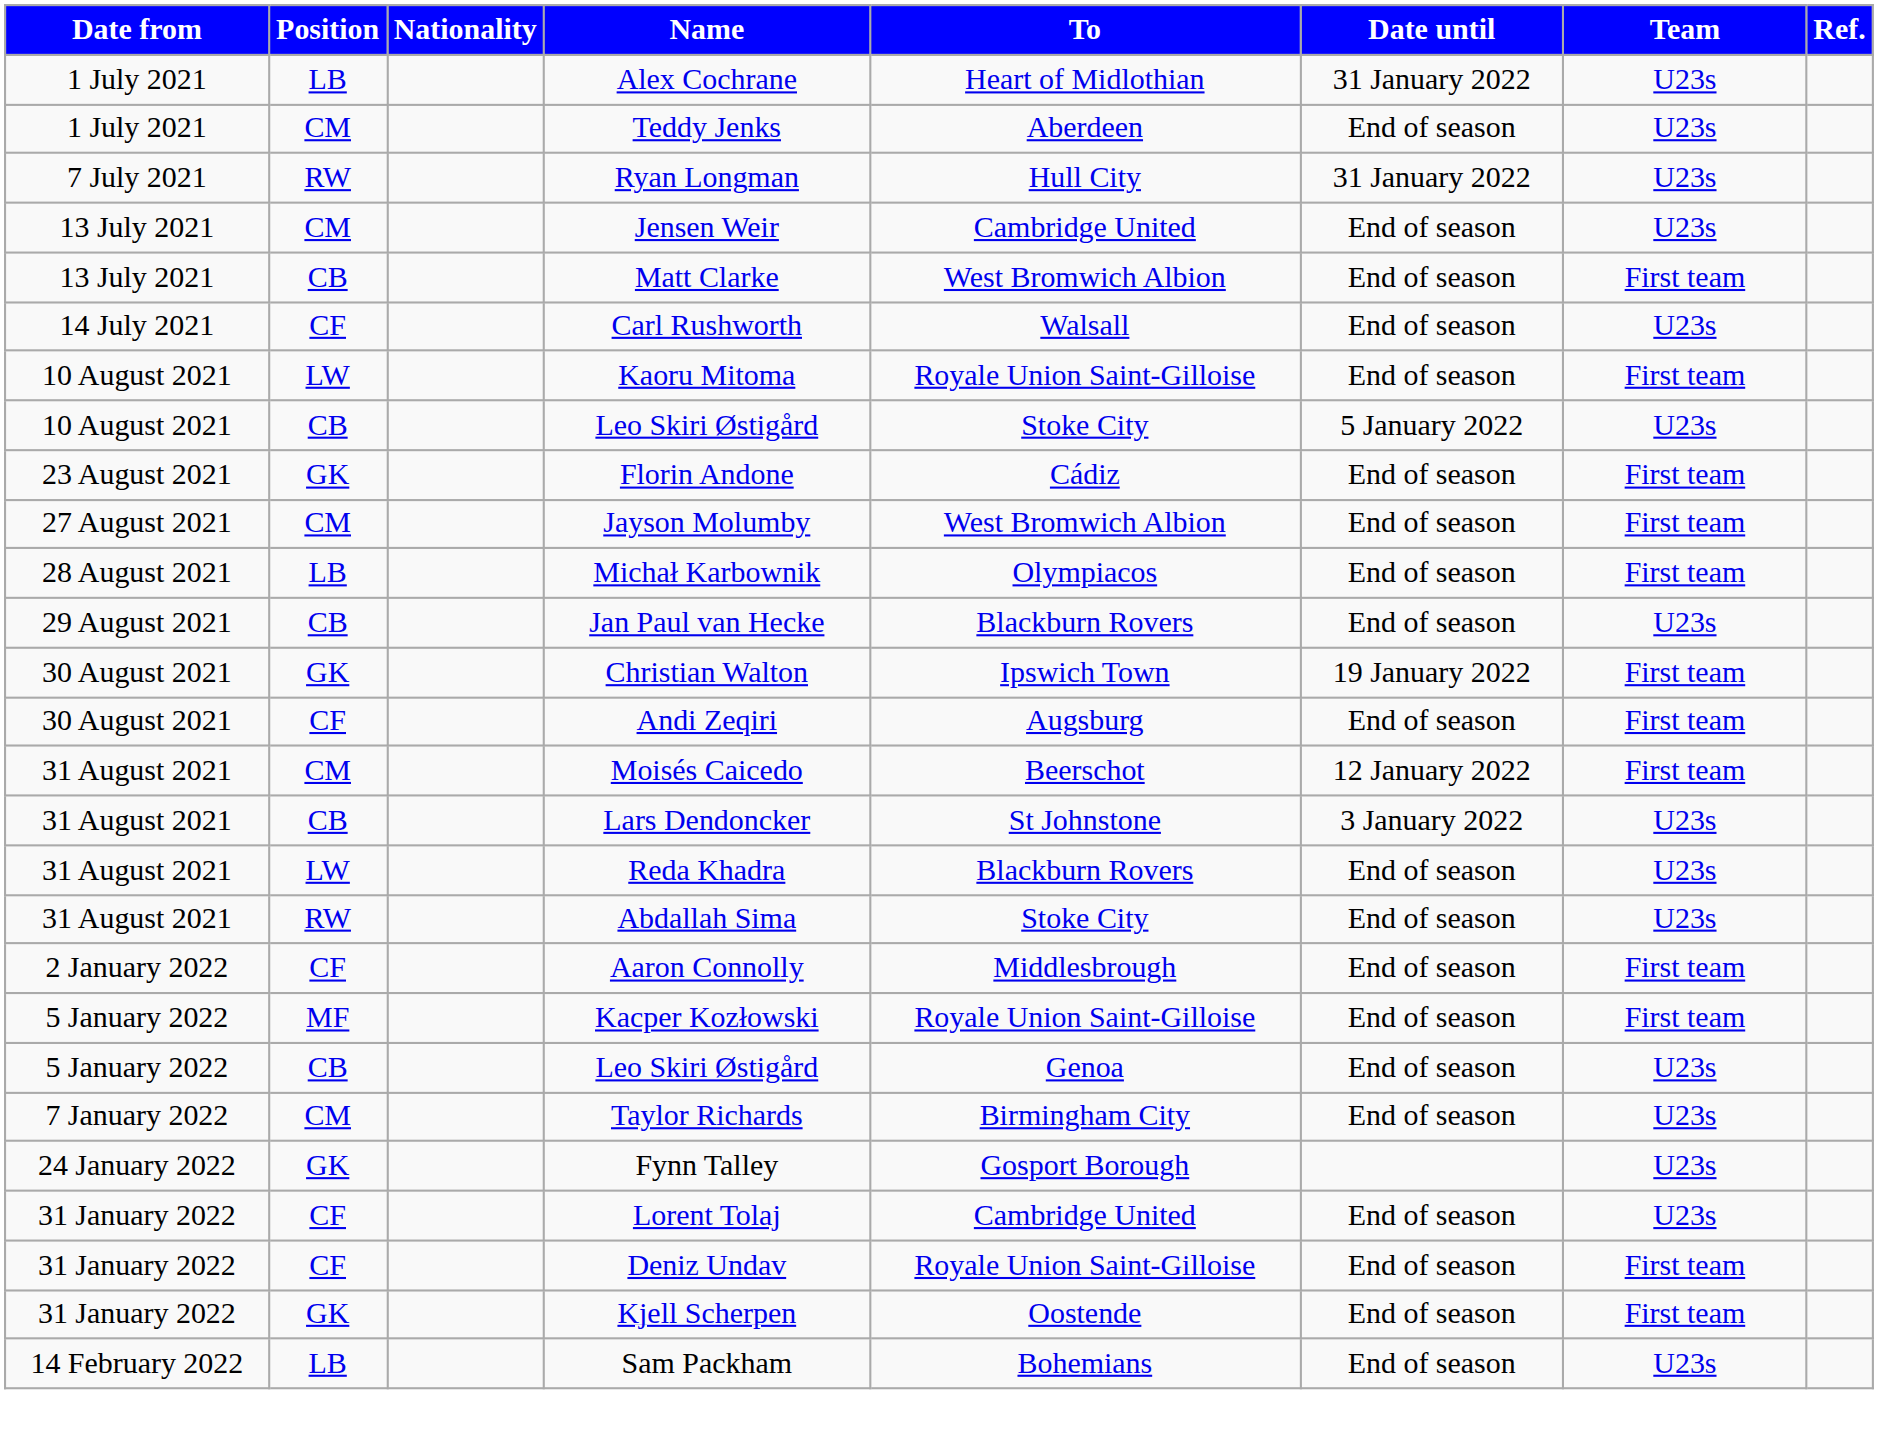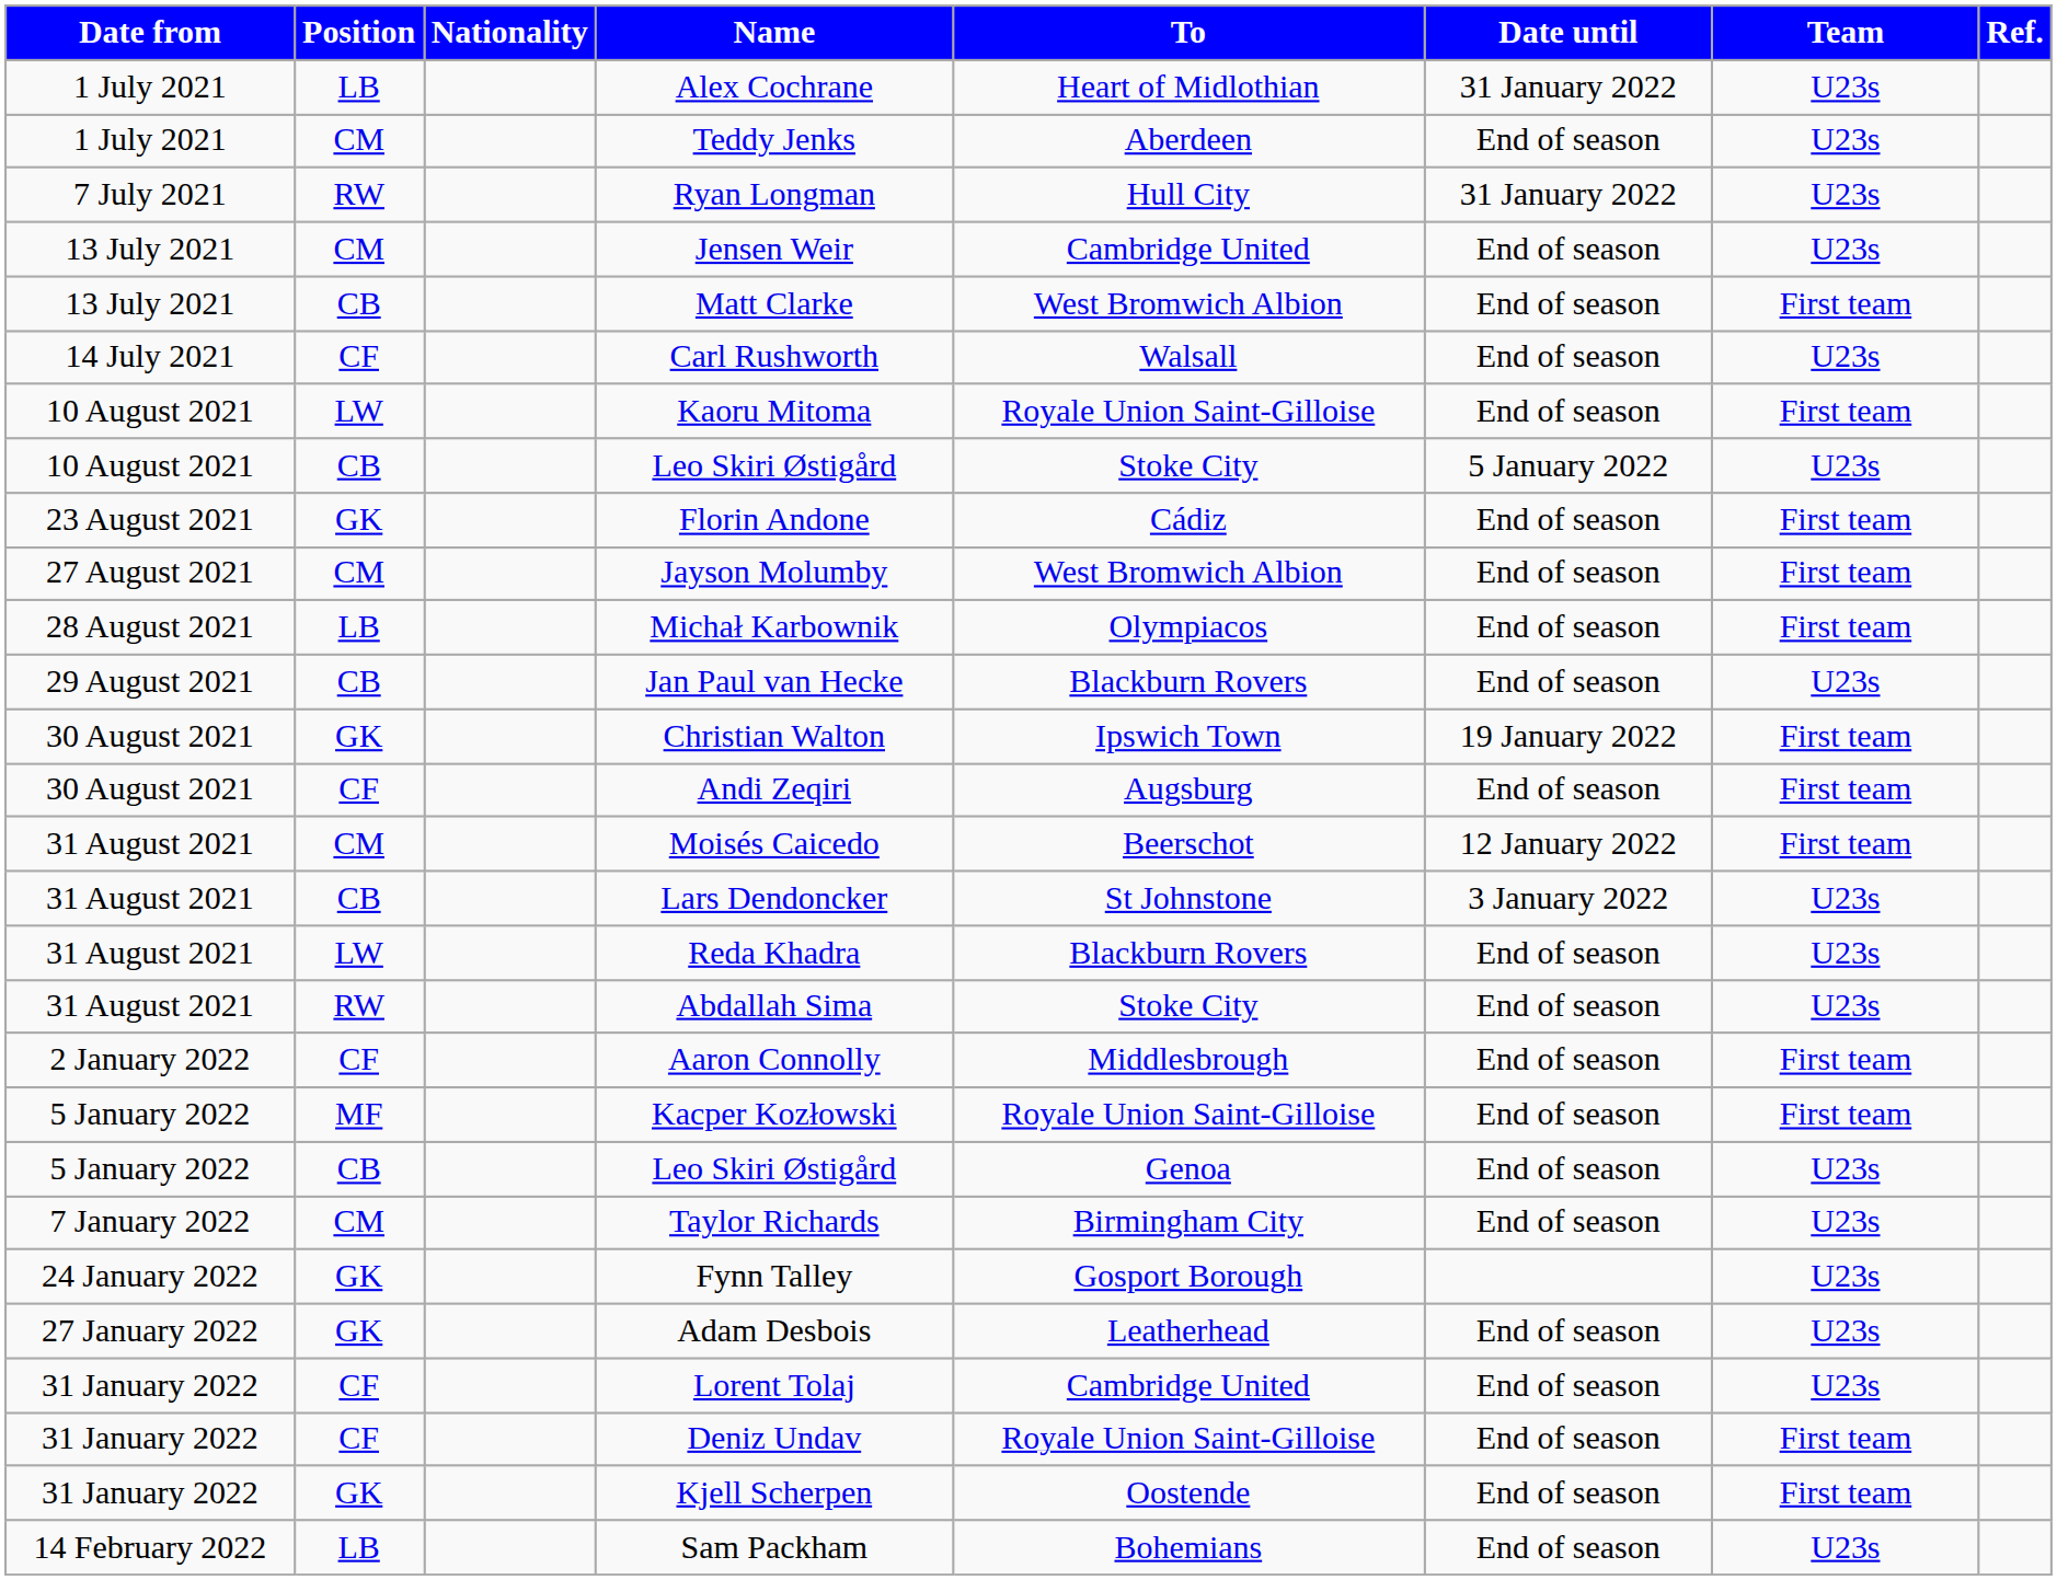+ row: 27 January 2022 | GK | Adam Desbois | Leatherhead | End of season | U23s
